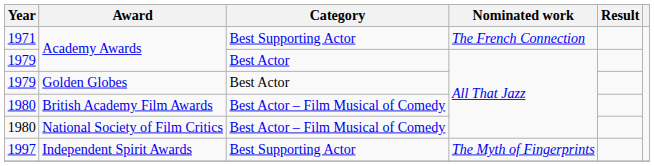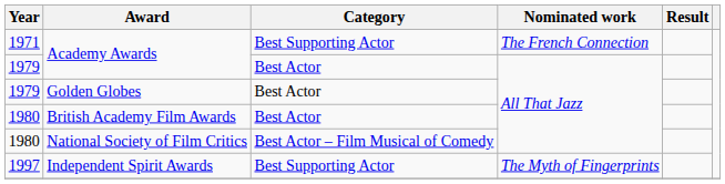British Academy Film Awards | Category: Best Actor – Film Musical of Comedy -> Best Actor
